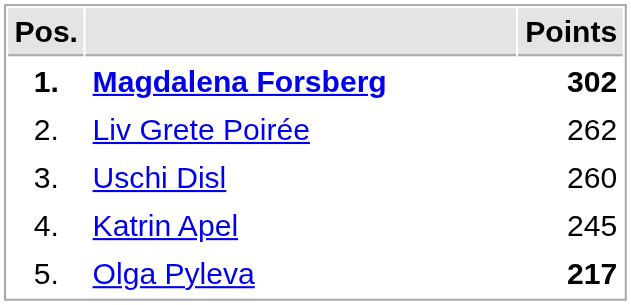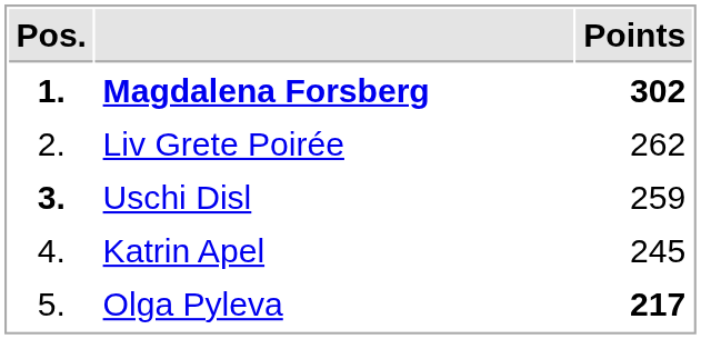Uschi Disl | Pos.: normal -> bold
Uschi Disl | Points: 260 -> 259
